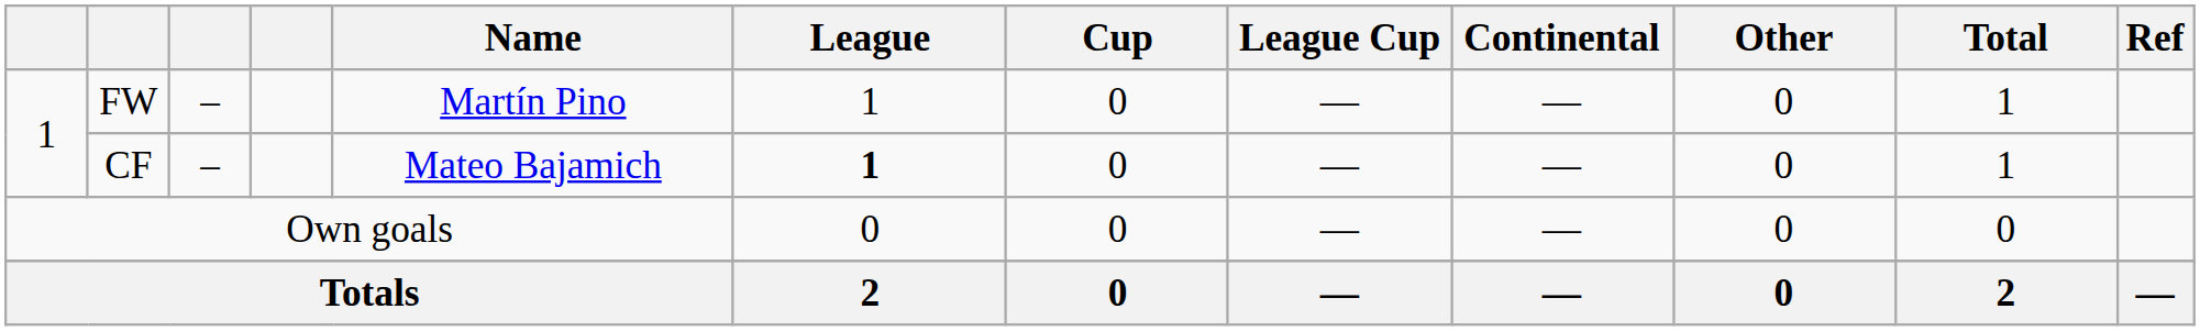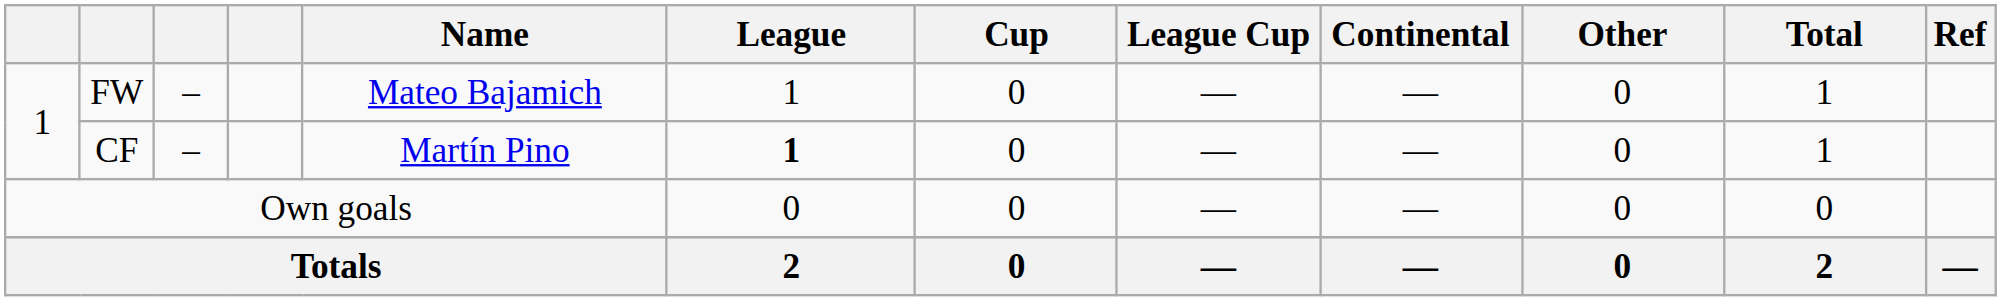FW | Name: Martín Pino -> Mateo Bajamich
CF | Name: Mateo Bajamich -> Martín Pino
